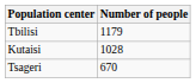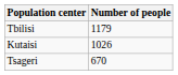Kutaisi | Number of people: 1028 -> 1026
